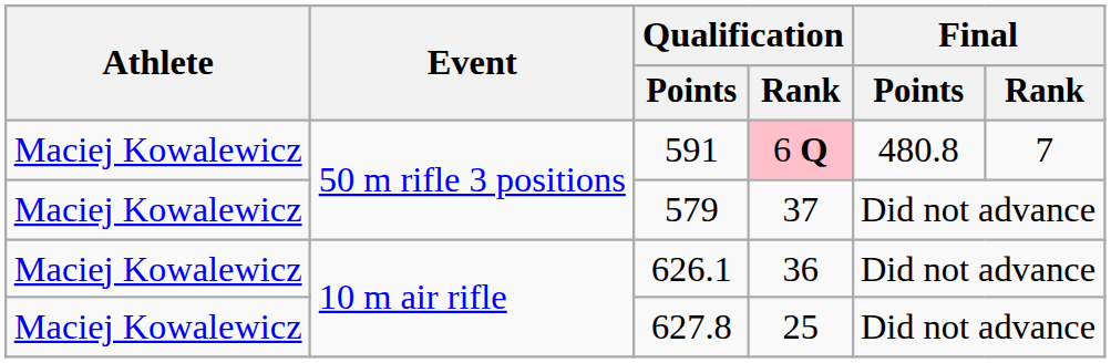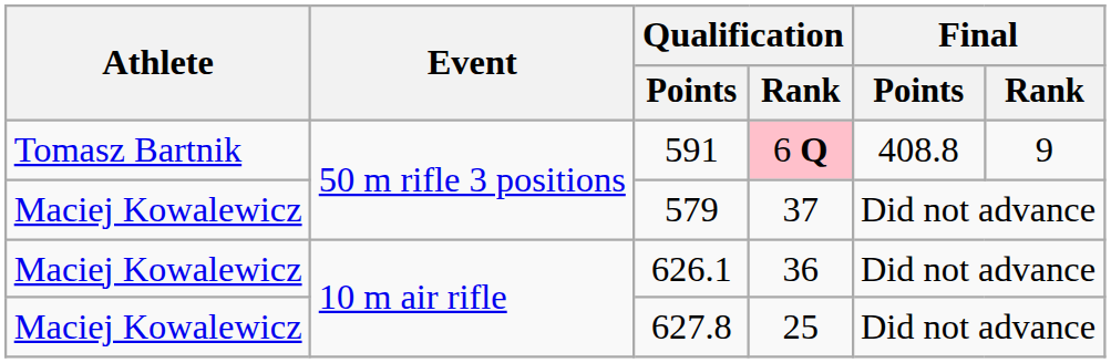591 | Athlete: Maciej Kowalewicz -> Tomasz Bartnik
591 | Final / Points: 480.8 -> 408.8
591 | Final / Rank: 7 -> 9
